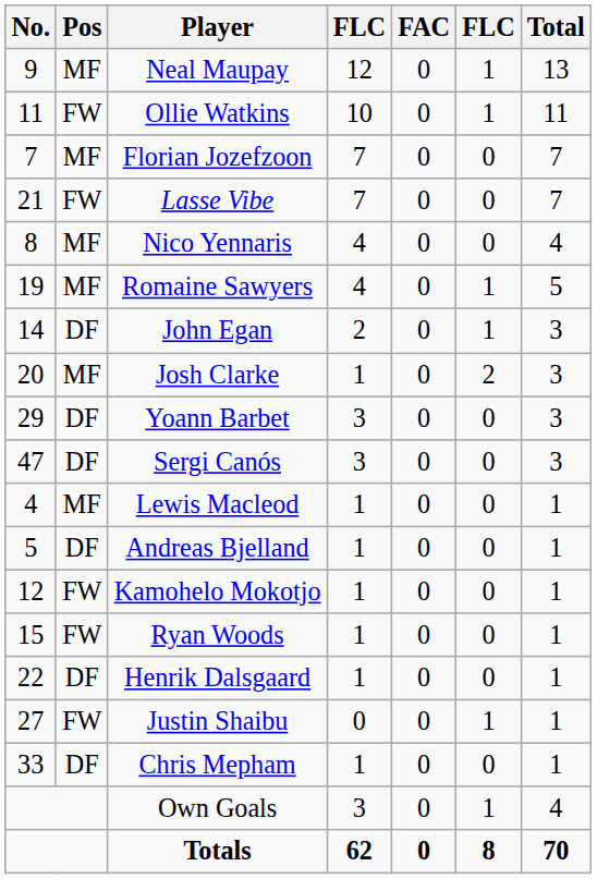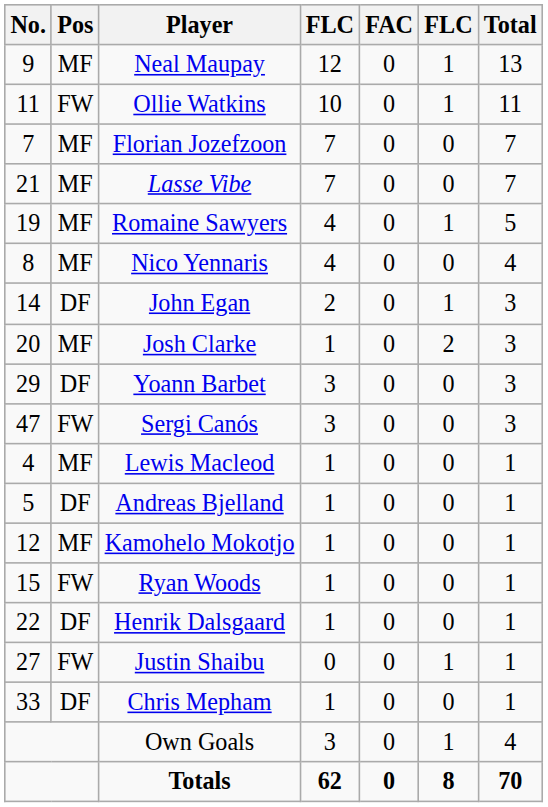Lasse Vibe | Pos: FW -> MF
rows swapped: Romaine Sawyers <-> Nico Yennaris
Sergi Canós | Pos: DF -> FW
Kamohelo Mokotjo | Pos: FW -> MF
